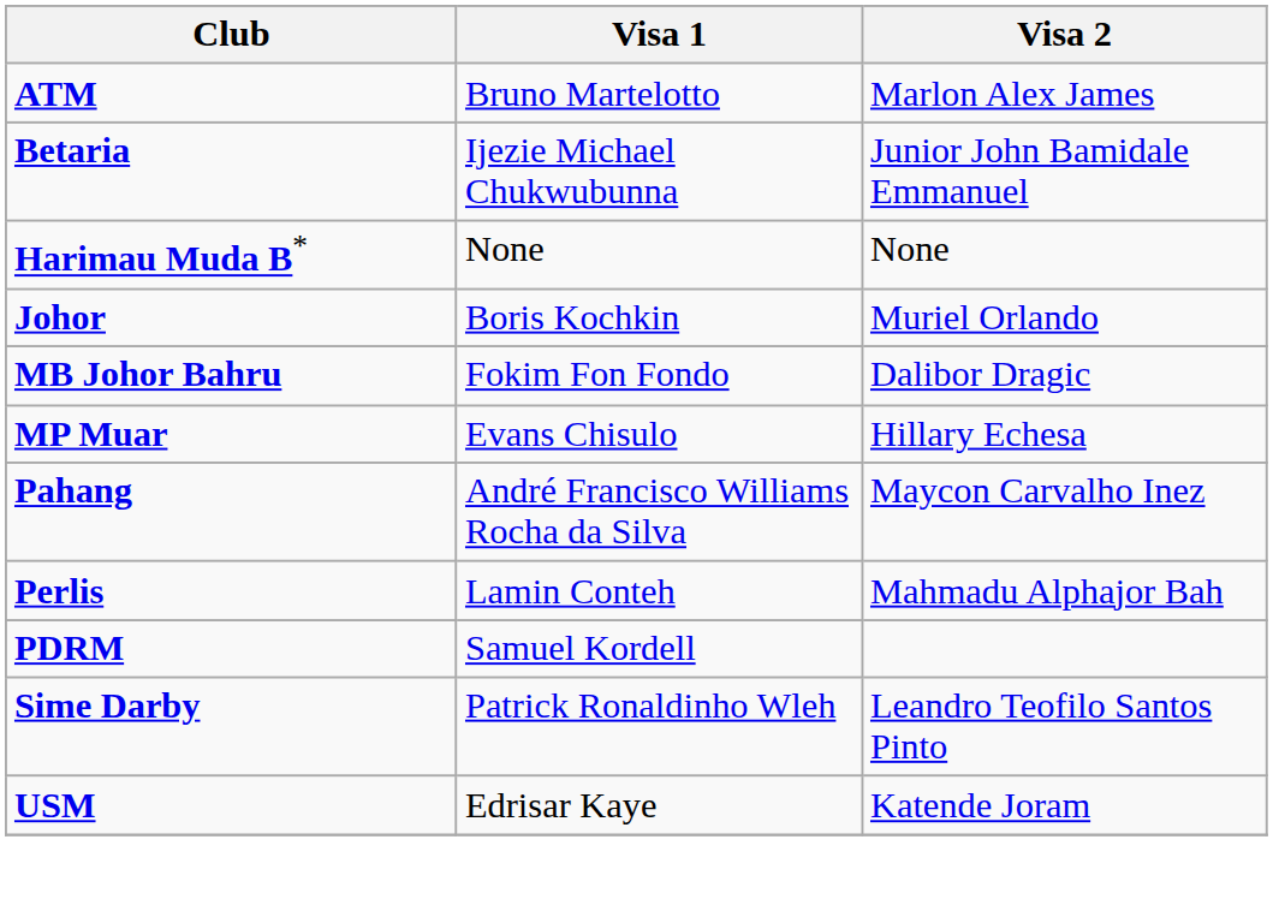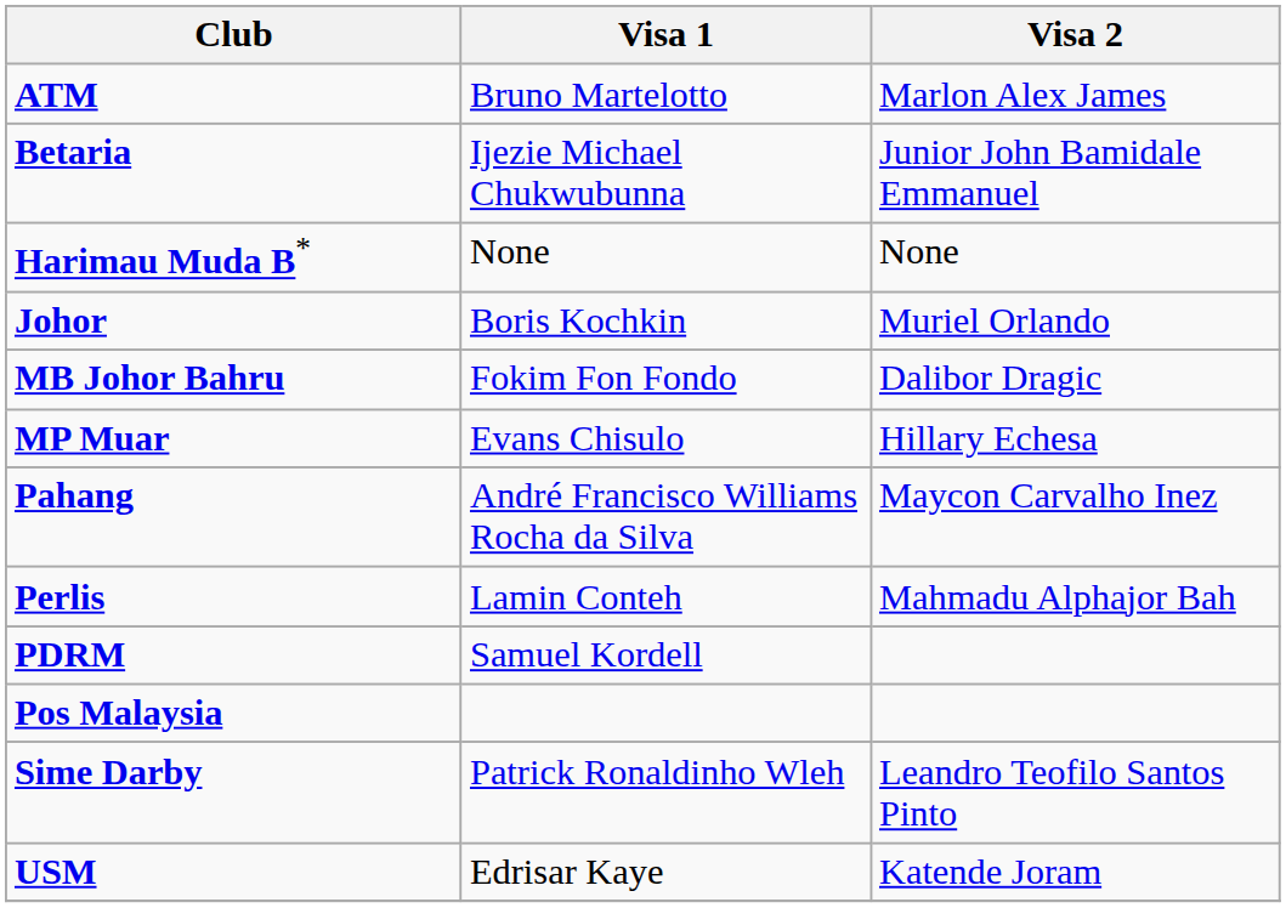+ row: Pos Malaysia
